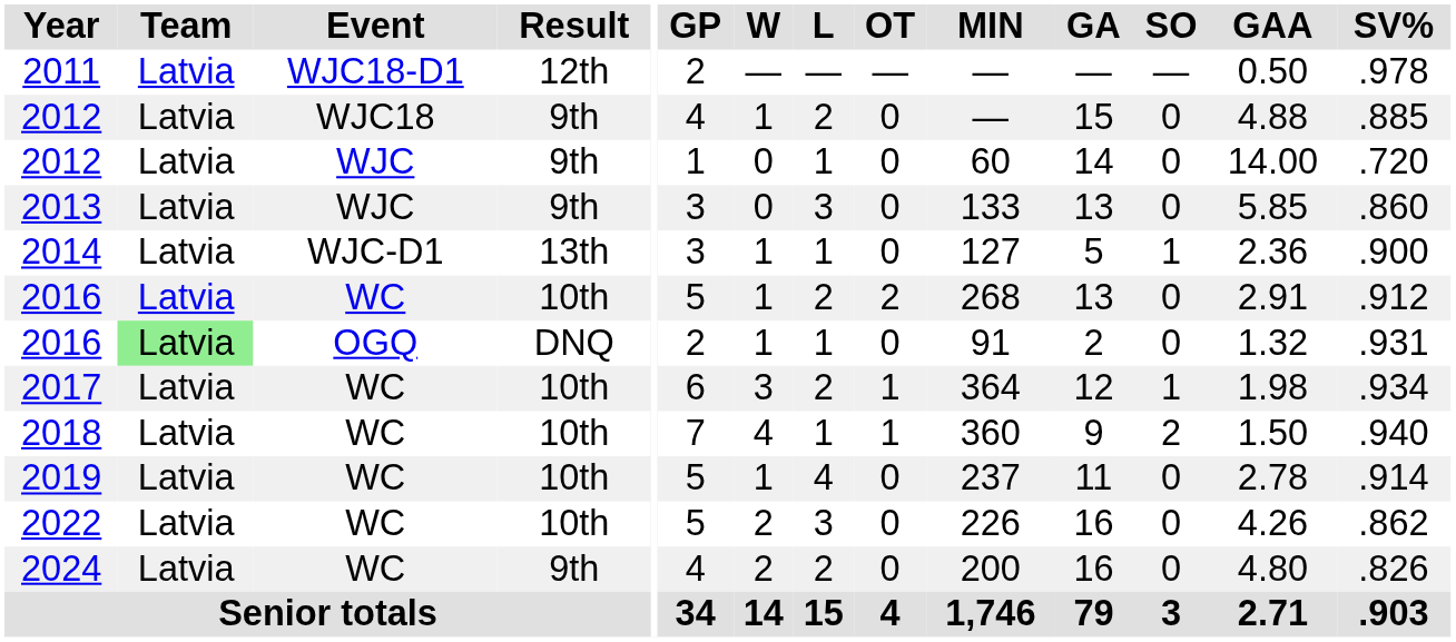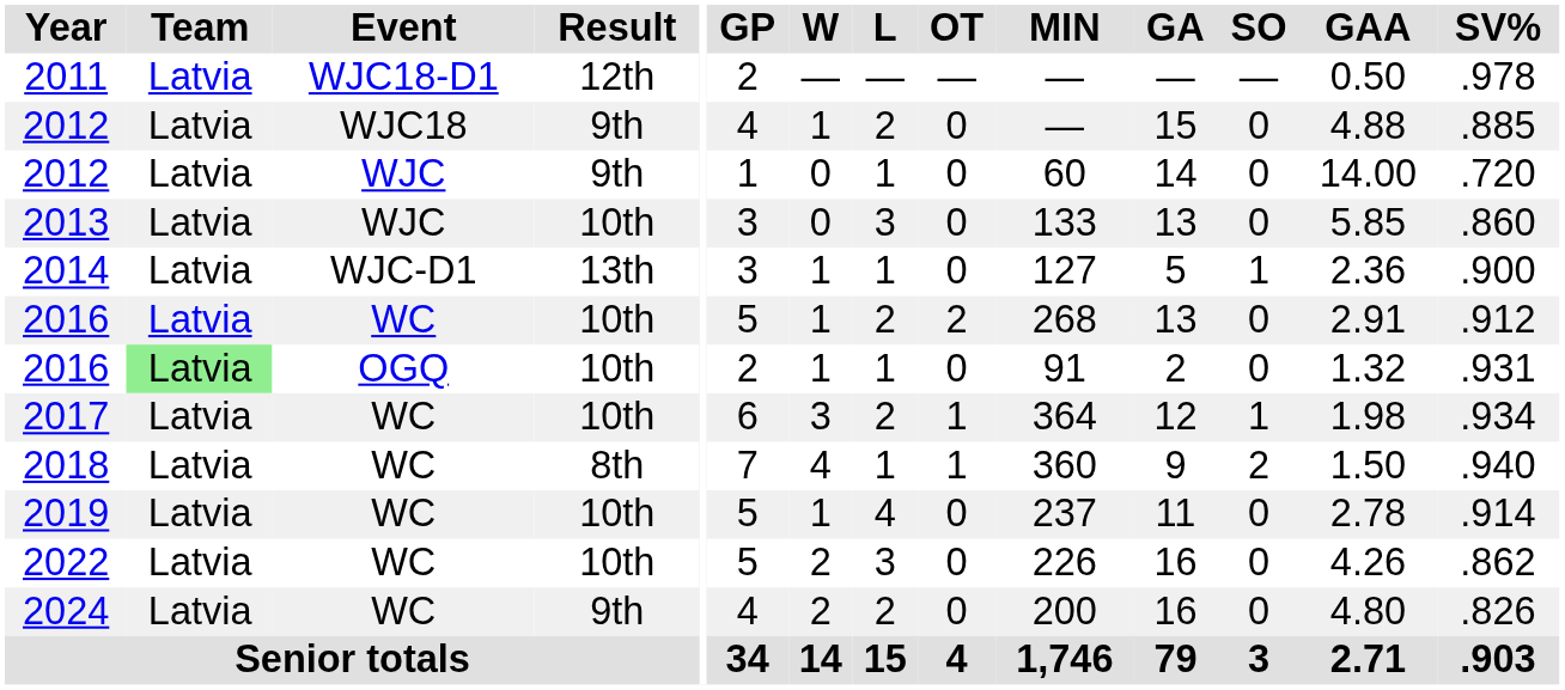2013 | Result: 9th -> 10th
2016 / OGQ | Result: DNQ -> 10th
2018 | Result: 10th -> 8th
